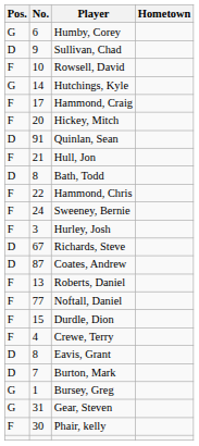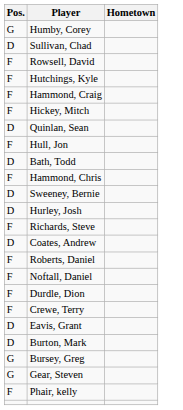- column: No. | 6 | 9 | 10 | 14 | 17 | 20 | 91 | 21 | 8 | 22 | 24 | 3 | 67 | 87 | 13 | 77 | 15 | 4 | 8 | 7 | 1 | 31 | 30
Hutchings, Kyle | Pos.: G -> F
Sweeney, Bernie | Pos.: F -> D
Hurley, Josh | Pos.: F -> D
Richards, Steve | Pos.: D -> F
